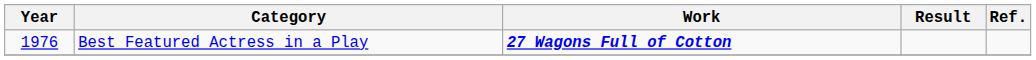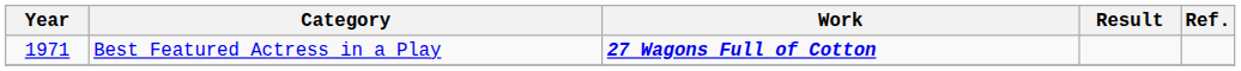Best Featured Actress in a Play | Year: 1976 -> 1971
